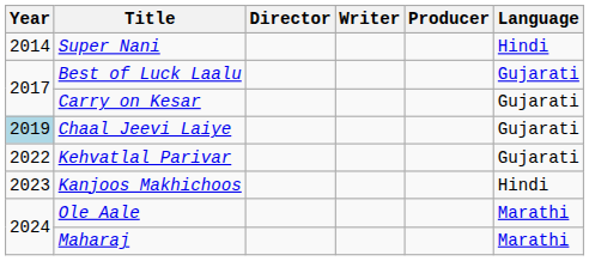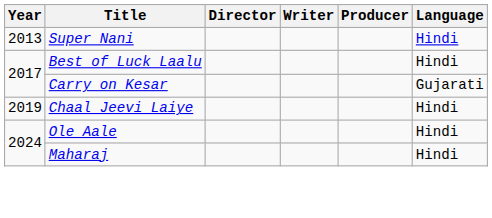Super Nani | Year: 2014 -> 2013
Best of Luck Laalu | Language: Gujarati -> Hindi
Chaal Jeevi Laiye | Year: lightblue background -> no background
Chaal Jeevi Laiye | Language: Gujarati -> Hindi
- row: 2022 | Kehvatlal Parivar | Gujarati
- row: 2023 | Kanjoos Makhichoos | Hindi
Ole Aale | Language: Marathi -> Hindi
Maharaj | Language: Marathi -> Hindi
